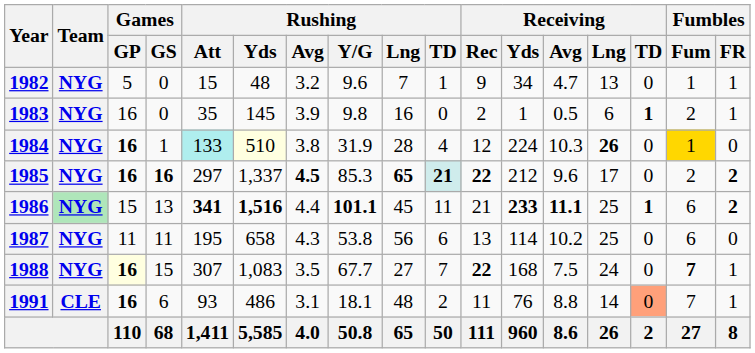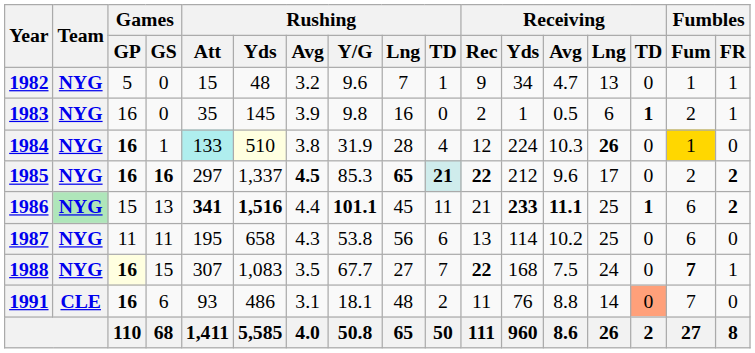1991 | Fumbles / FR: 1 -> 0
